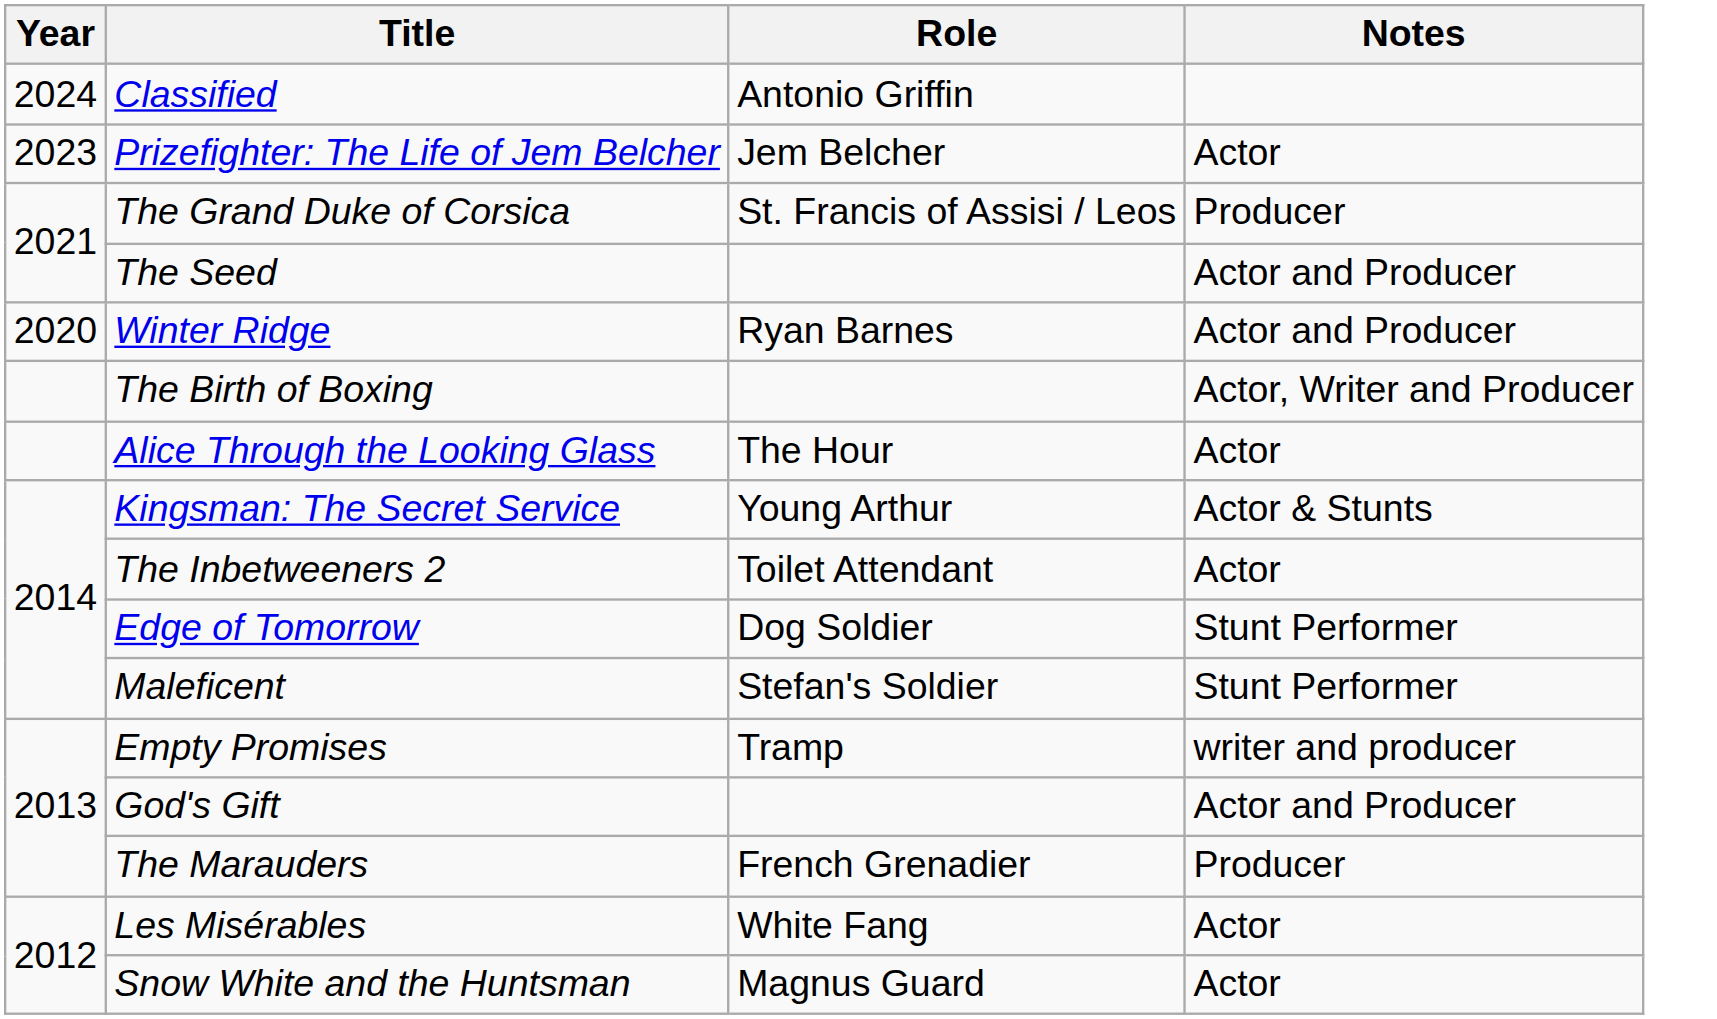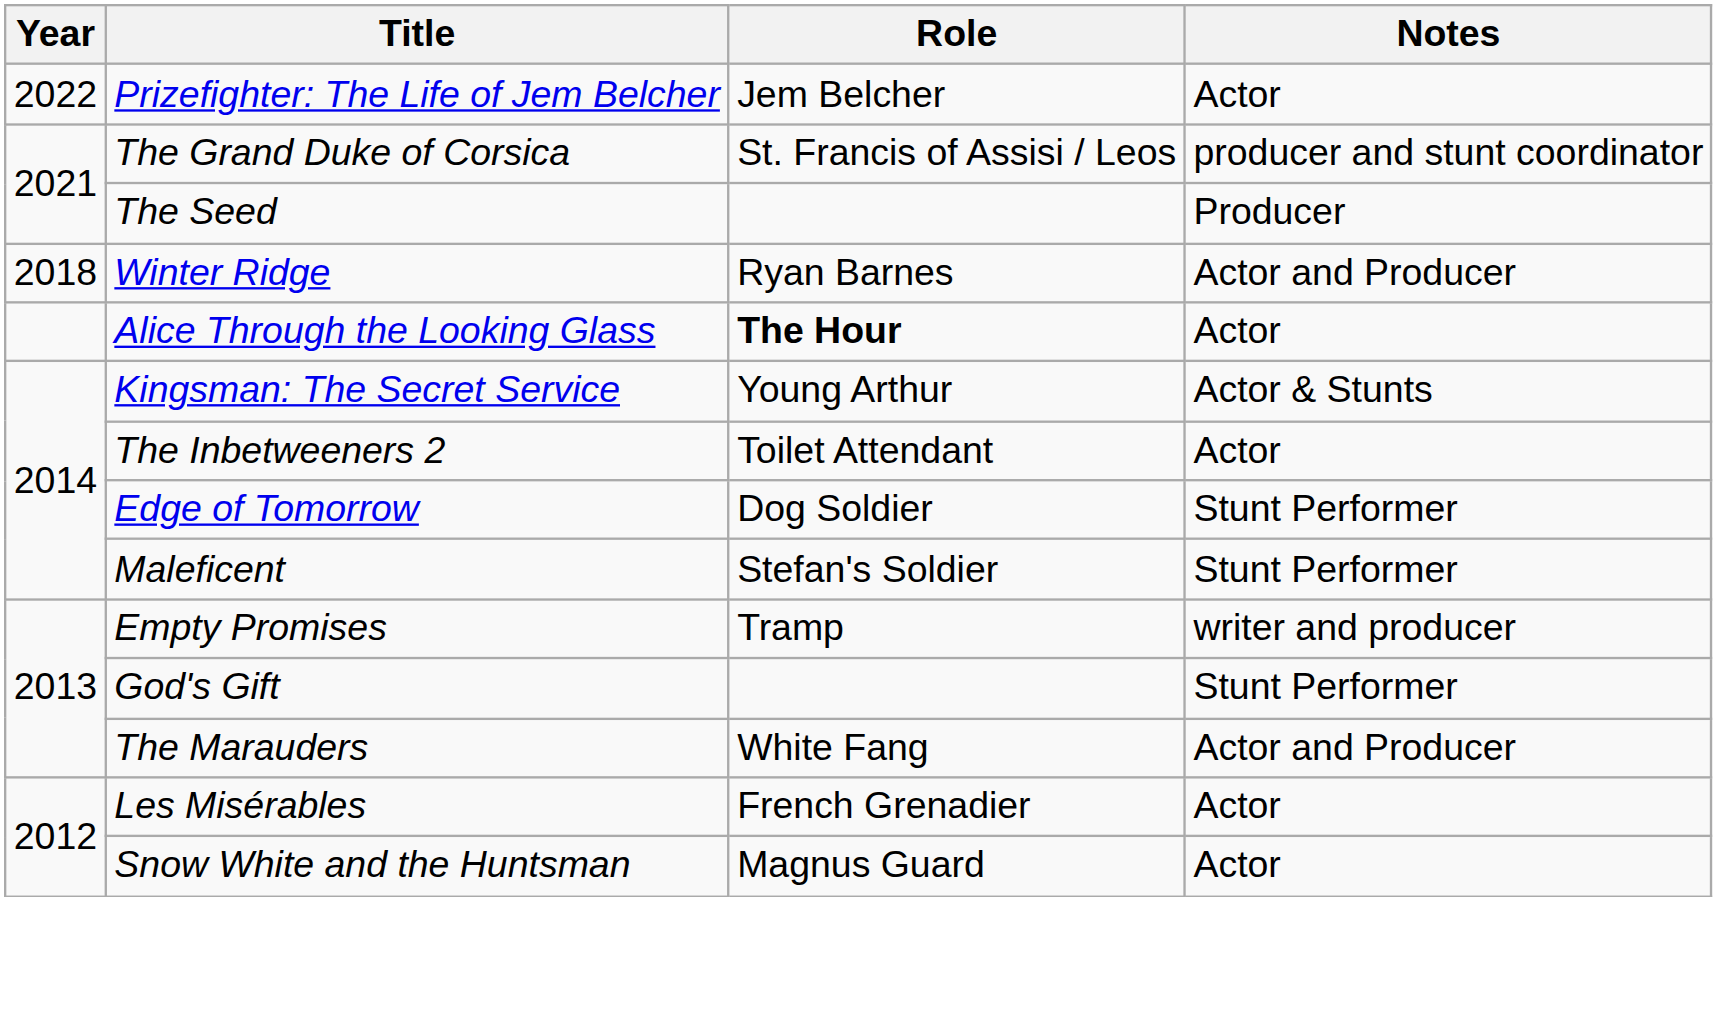- row: 2024 | Classified | Antonio Griffin
Prizefighter: The Life of Jem Belcher | Year: 2023 -> 2022
The Grand Duke of Corsica | Notes: Producer -> producer and stunt coordinator
The Seed | Notes: Actor and Producer -> Producer
Winter Ridge | Year: 2020 -> 2018
- row: The Birth of Boxing | Actor, Writer and Producer
Alice Through the Looking Glass | Role: normal -> bold
God's Gift | Notes: Actor and Producer -> Stunt Performer
The Marauders | Role: French Grenadier -> White Fang
The Marauders | Notes: Producer -> Actor and Producer
Les Misérables | Role: White Fang -> French Grenadier
